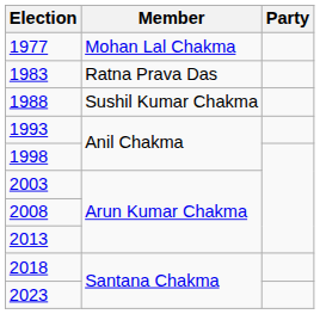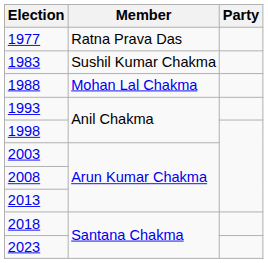1977 | Member: Mohan Lal Chakma -> Ratna Prava Das
1983 | Member: Ratna Prava Das -> Sushil Kumar Chakma
1988 | Member: Sushil Kumar Chakma -> Mohan Lal Chakma
